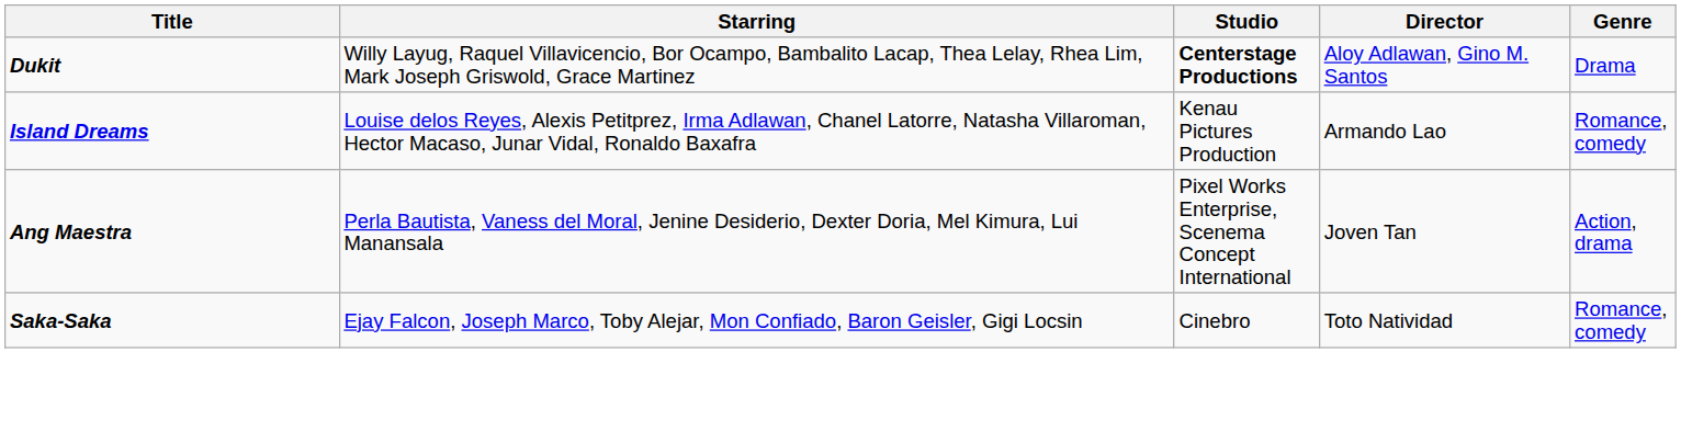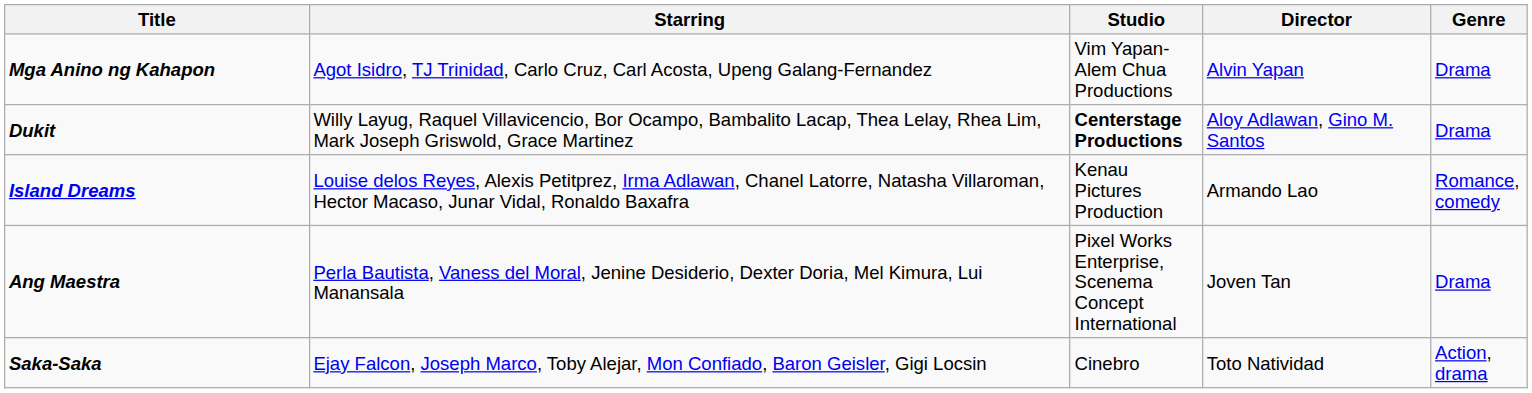+ row: Mga Anino ng Kahapon | Agot Isidro, TJ Trinidad, Carlo Cruz, Carl Acosta, Upeng Galang-Fernandez | Vim Yapan-Alem Chua Productions | Alvin Yapan | Drama
Ang Maestra | Genre: Action, drama -> Drama
Saka-Saka | Genre: Romance, comedy -> Action, drama
